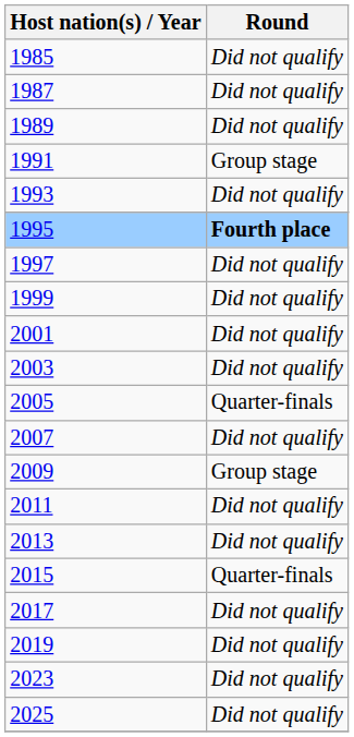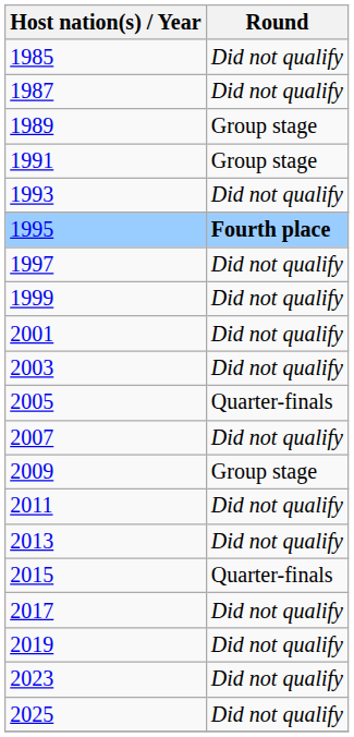1989 | Round: Did not qualify -> Group stage
